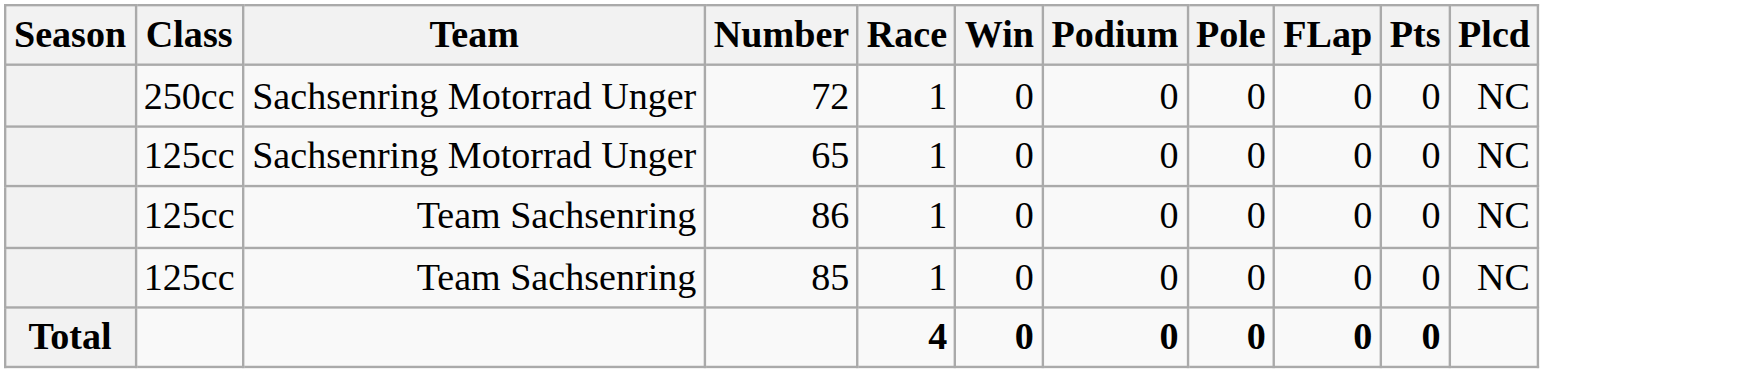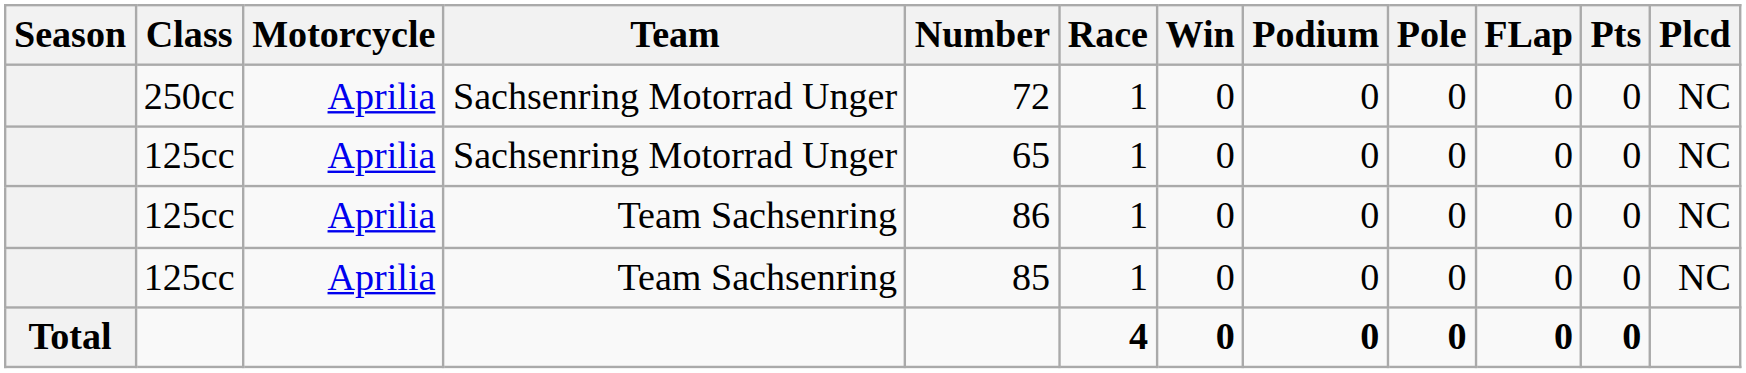+ column: Motorcycle | Aprilia | Aprilia | Aprilia | Aprilia
